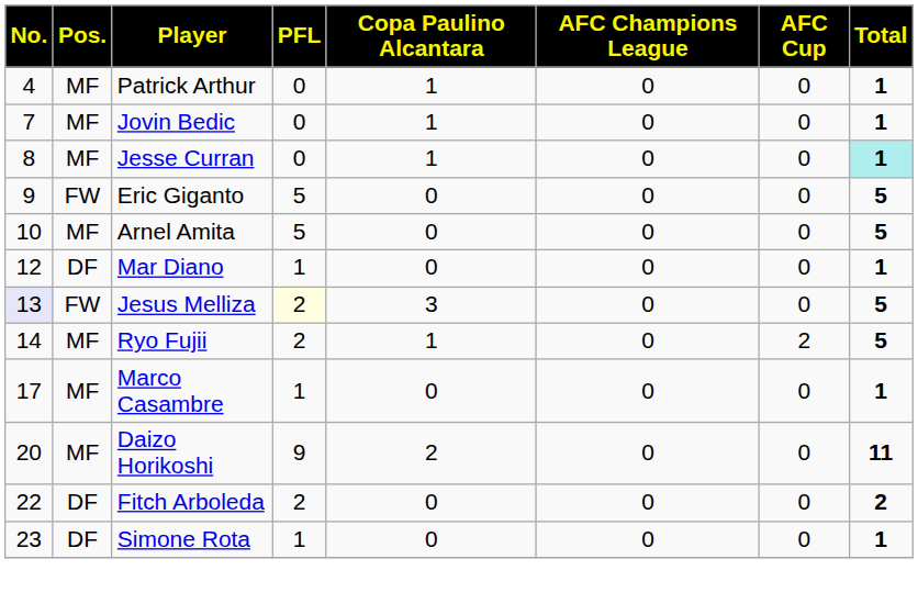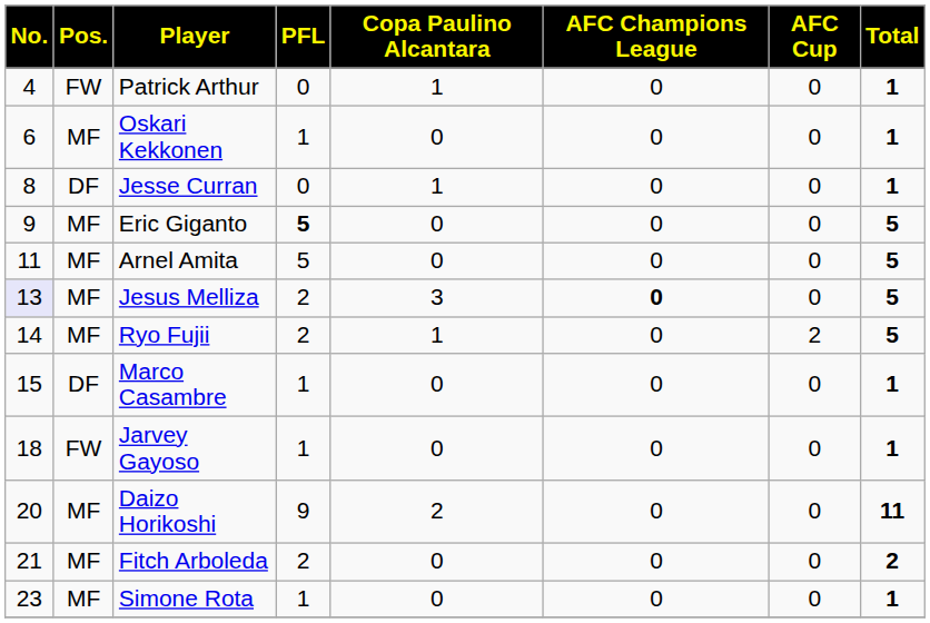Patrick Arthur | Pos.: MF -> FW
+ row: 6 | MF | Oskari Kekkonen | 1 | 0 | 0 | 0 | 1
- row: 7 | MF | Jovin Bedic | 0 | 1 | 0 | 0 | 1
Jesse Curran | Pos.: MF -> DF
Jesse Curran | Total: paleturquoise background -> no background
Eric Giganto | Pos.: FW -> MF
Eric Giganto | PFL: normal -> bold
Arnel Amita | No.: 10 -> 11
- row: 12 | DF | Mar Diano | 1 | 0 | 0 | 0 | 1
Jesus Melliza | Pos.: FW -> MF
Jesus Melliza | PFL: lightyellow background -> no background
Jesus Melliza | AFC Champions League: normal -> bold
Marco Casambre | No.: 17 -> 15
Marco Casambre | Pos.: MF -> DF
+ row: 18 | FW | Jarvey Gayoso | 1 | 0 | 0 | 0 | 1
Fitch Arboleda | No.: 22 -> 21
Fitch Arboleda | Pos.: DF -> MF
Simone Rota | Pos.: DF -> MF
